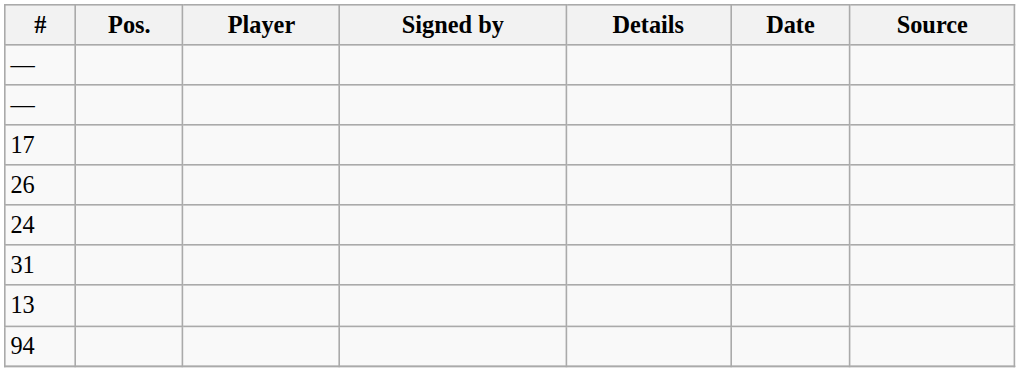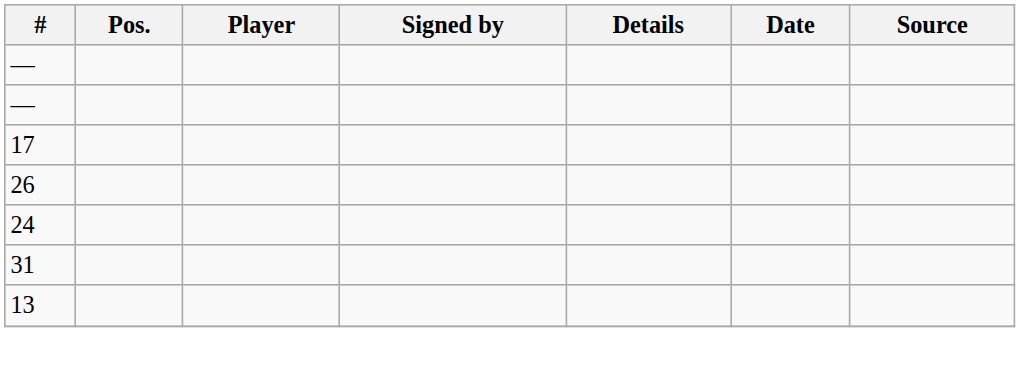- row: 94
